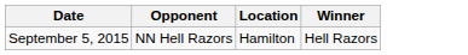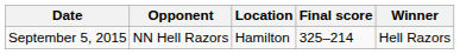+ column: Final score | 325–214
